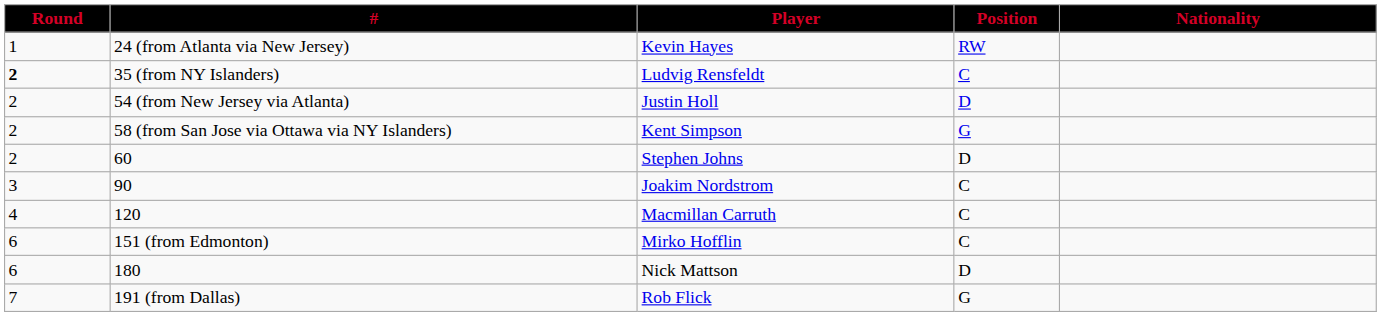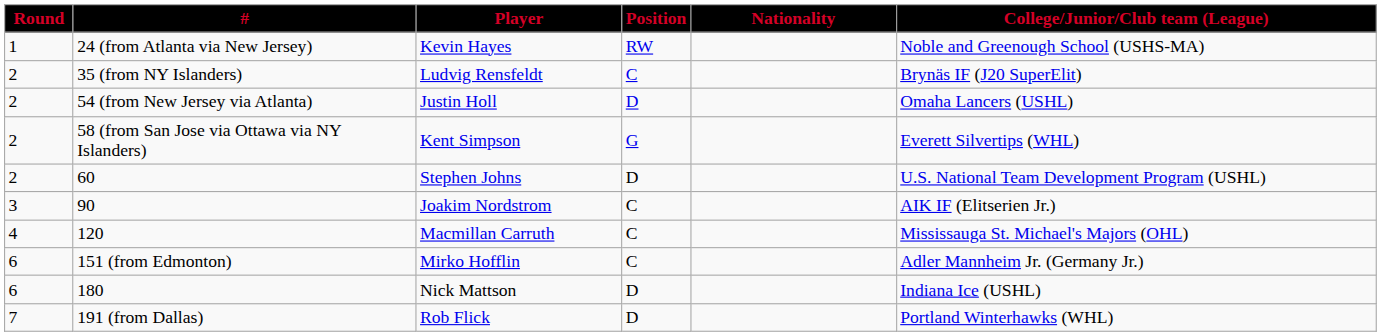+ column: College/Junior/Club team (League) | Noble and Greenough School (USHS-MA) | Brynäs IF (J20 SuperElit) | Omaha Lancers (USHL) | Everett Silvertips (WHL) | U.S. National Team Development Program (USHL) | AIK IF (Elitserien Jr.) | Mississauga St. Michael's Majors (OHL) | Adler Mannheim Jr. (Germany Jr.) | Indiana Ice (USHL) | Portland Winterhawks (WHL)
35 (from NY Islanders) | Round: bold -> normal
191 (from Dallas) | Position: G -> D
